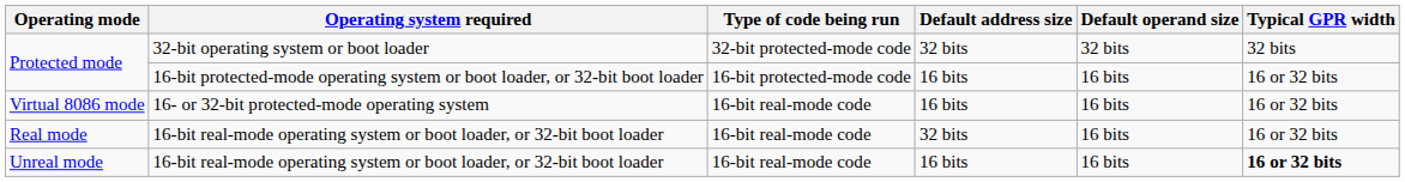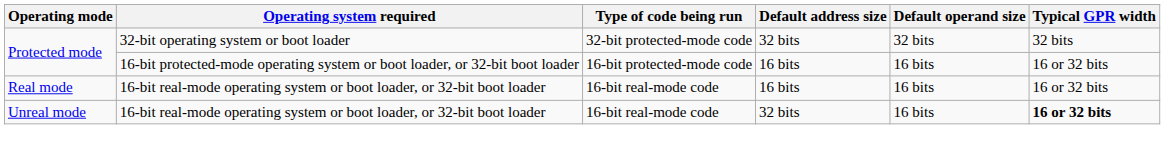- row: Virtual 8086 mode | 16- or 32-bit protected-mode operating system | 16-bit real-mode code | 16 bits | 16 bits | 16 or 32 bits
Real mode | Default address size: 32 bits -> 16 bits
Unreal mode | Default address size: 16 bits -> 32 bits
